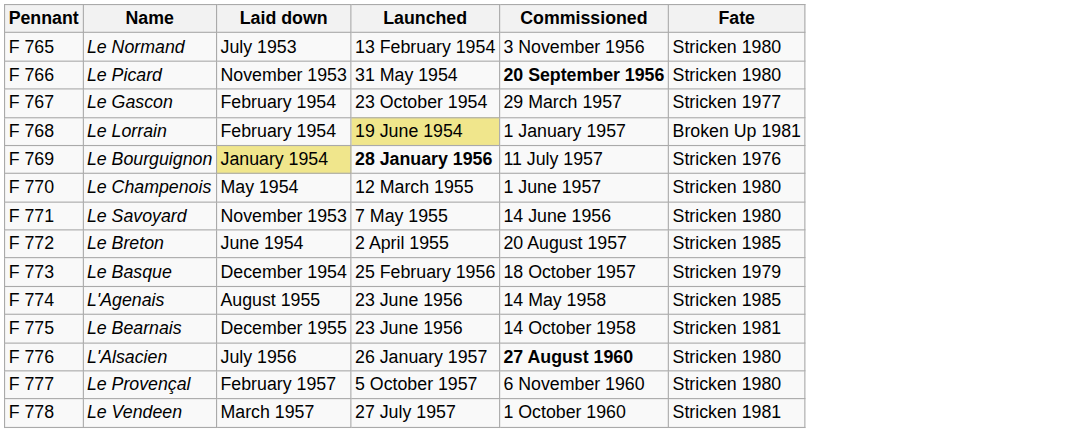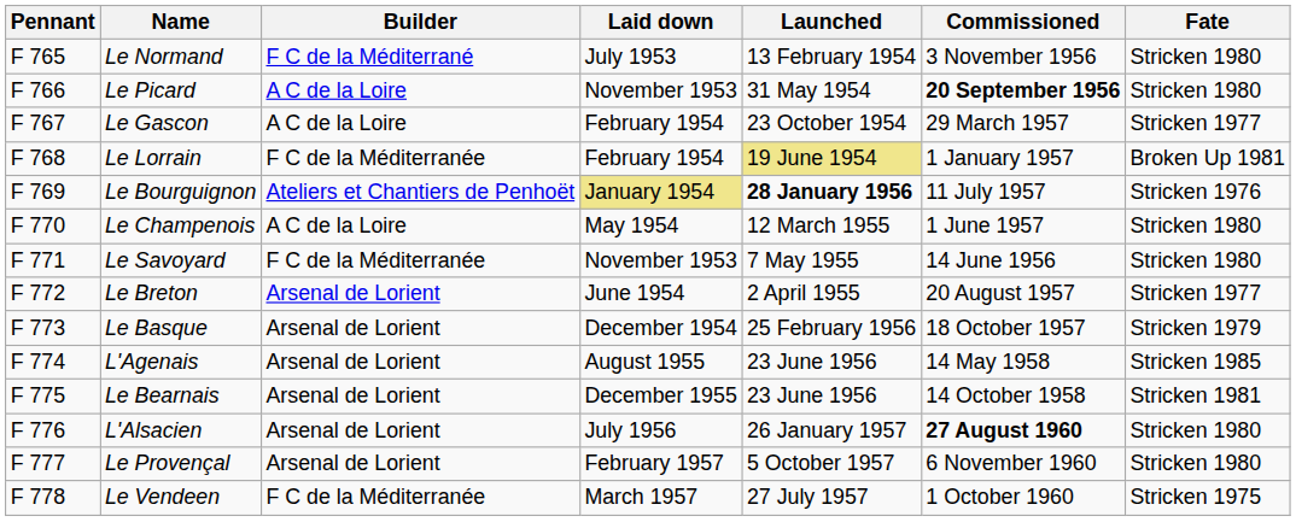+ column: Builder | F C de la Méditerrané | A C de la Loire | A C de la Loire | F C de la Méditerranée | Ateliers et Chantiers de Penhoët | A C de la Loire | F C de la Méditerranée | Arsenal de Lorient | Arsenal de Lorient | Arsenal de Lorient | Arsenal de Lorient | Arsenal de Lorient | Arsenal de Lorient | F C de la Méditerranée
Le Breton | Fate: Stricken 1985 -> Stricken 1977
Le Vendeen | Fate: Stricken 1981 -> Stricken 1975
